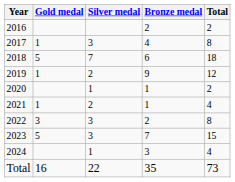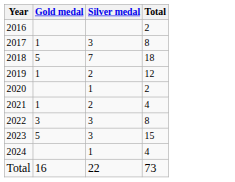- column: Bronze medal | 2 | 4 | 6 | 9 | 1 | 1 | 2 | 7 | 3 | 35
